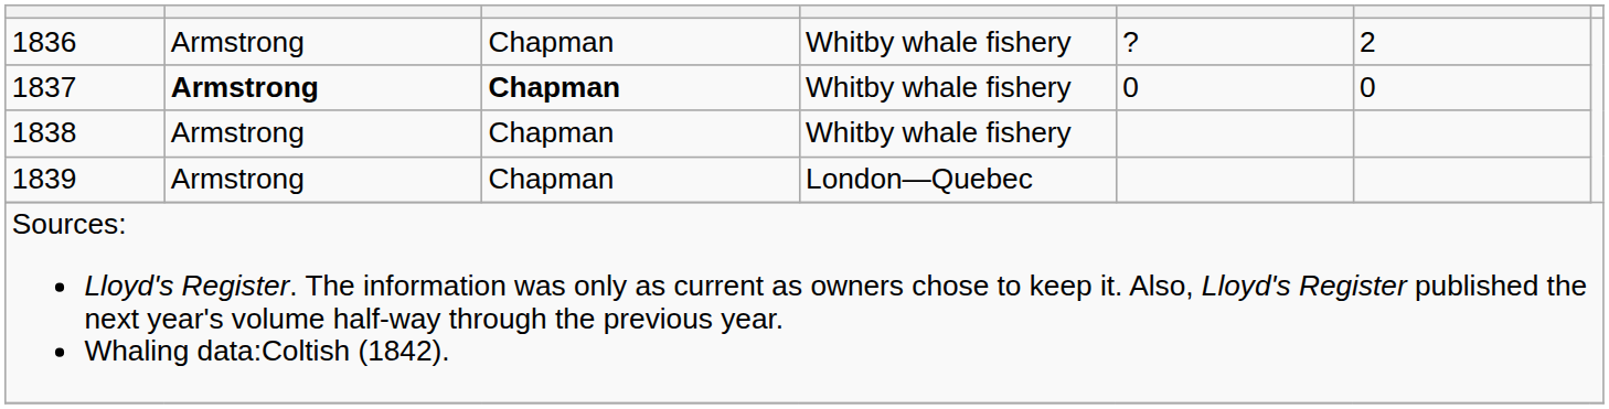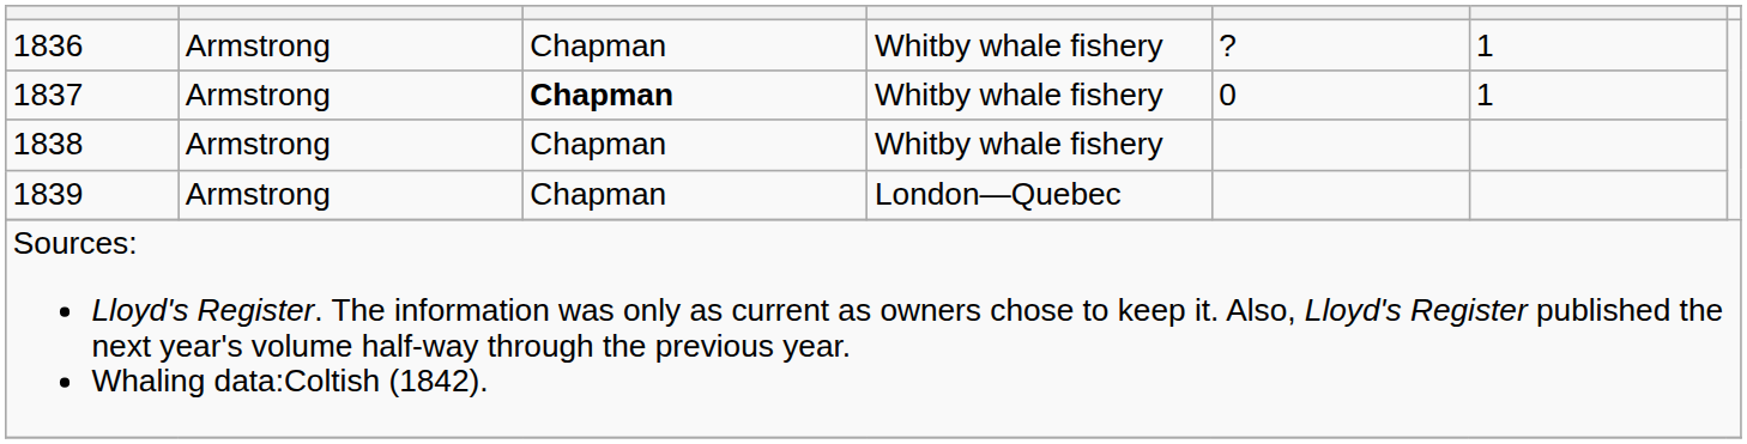1836 | column 6: 2 -> 1
1837 | column 2: bold -> normal
1837 | column 6: 0 -> 1
